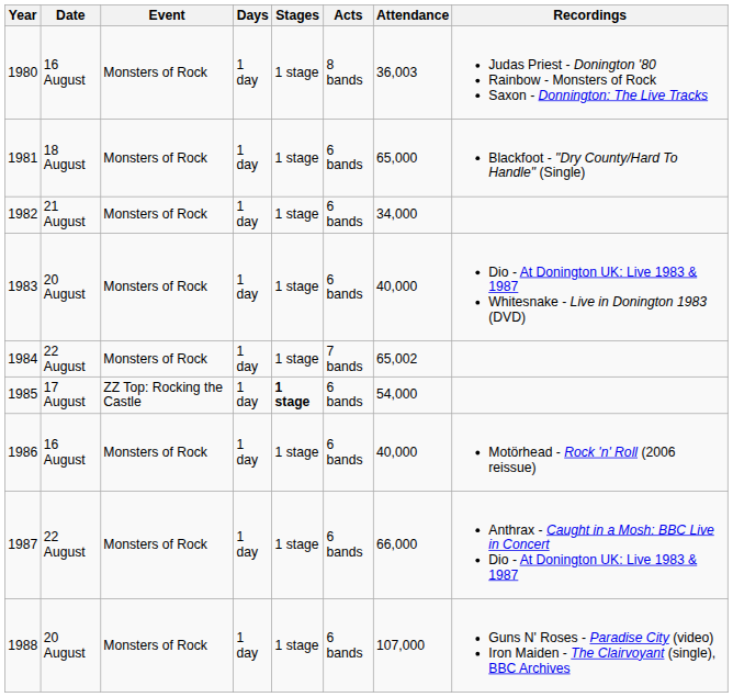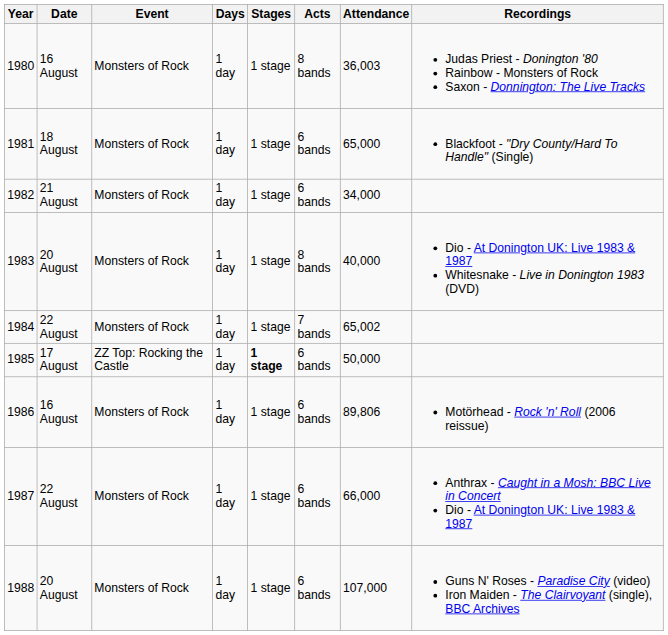1983 | Acts: 6 bands -> 8 bands
1985 | Attendance: 54,000 -> 50,000
1986 | Attendance: 40,000 -> 89,806
